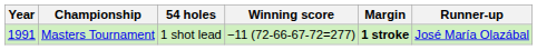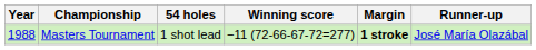Masters Tournament | Year: 1991 -> 1988
